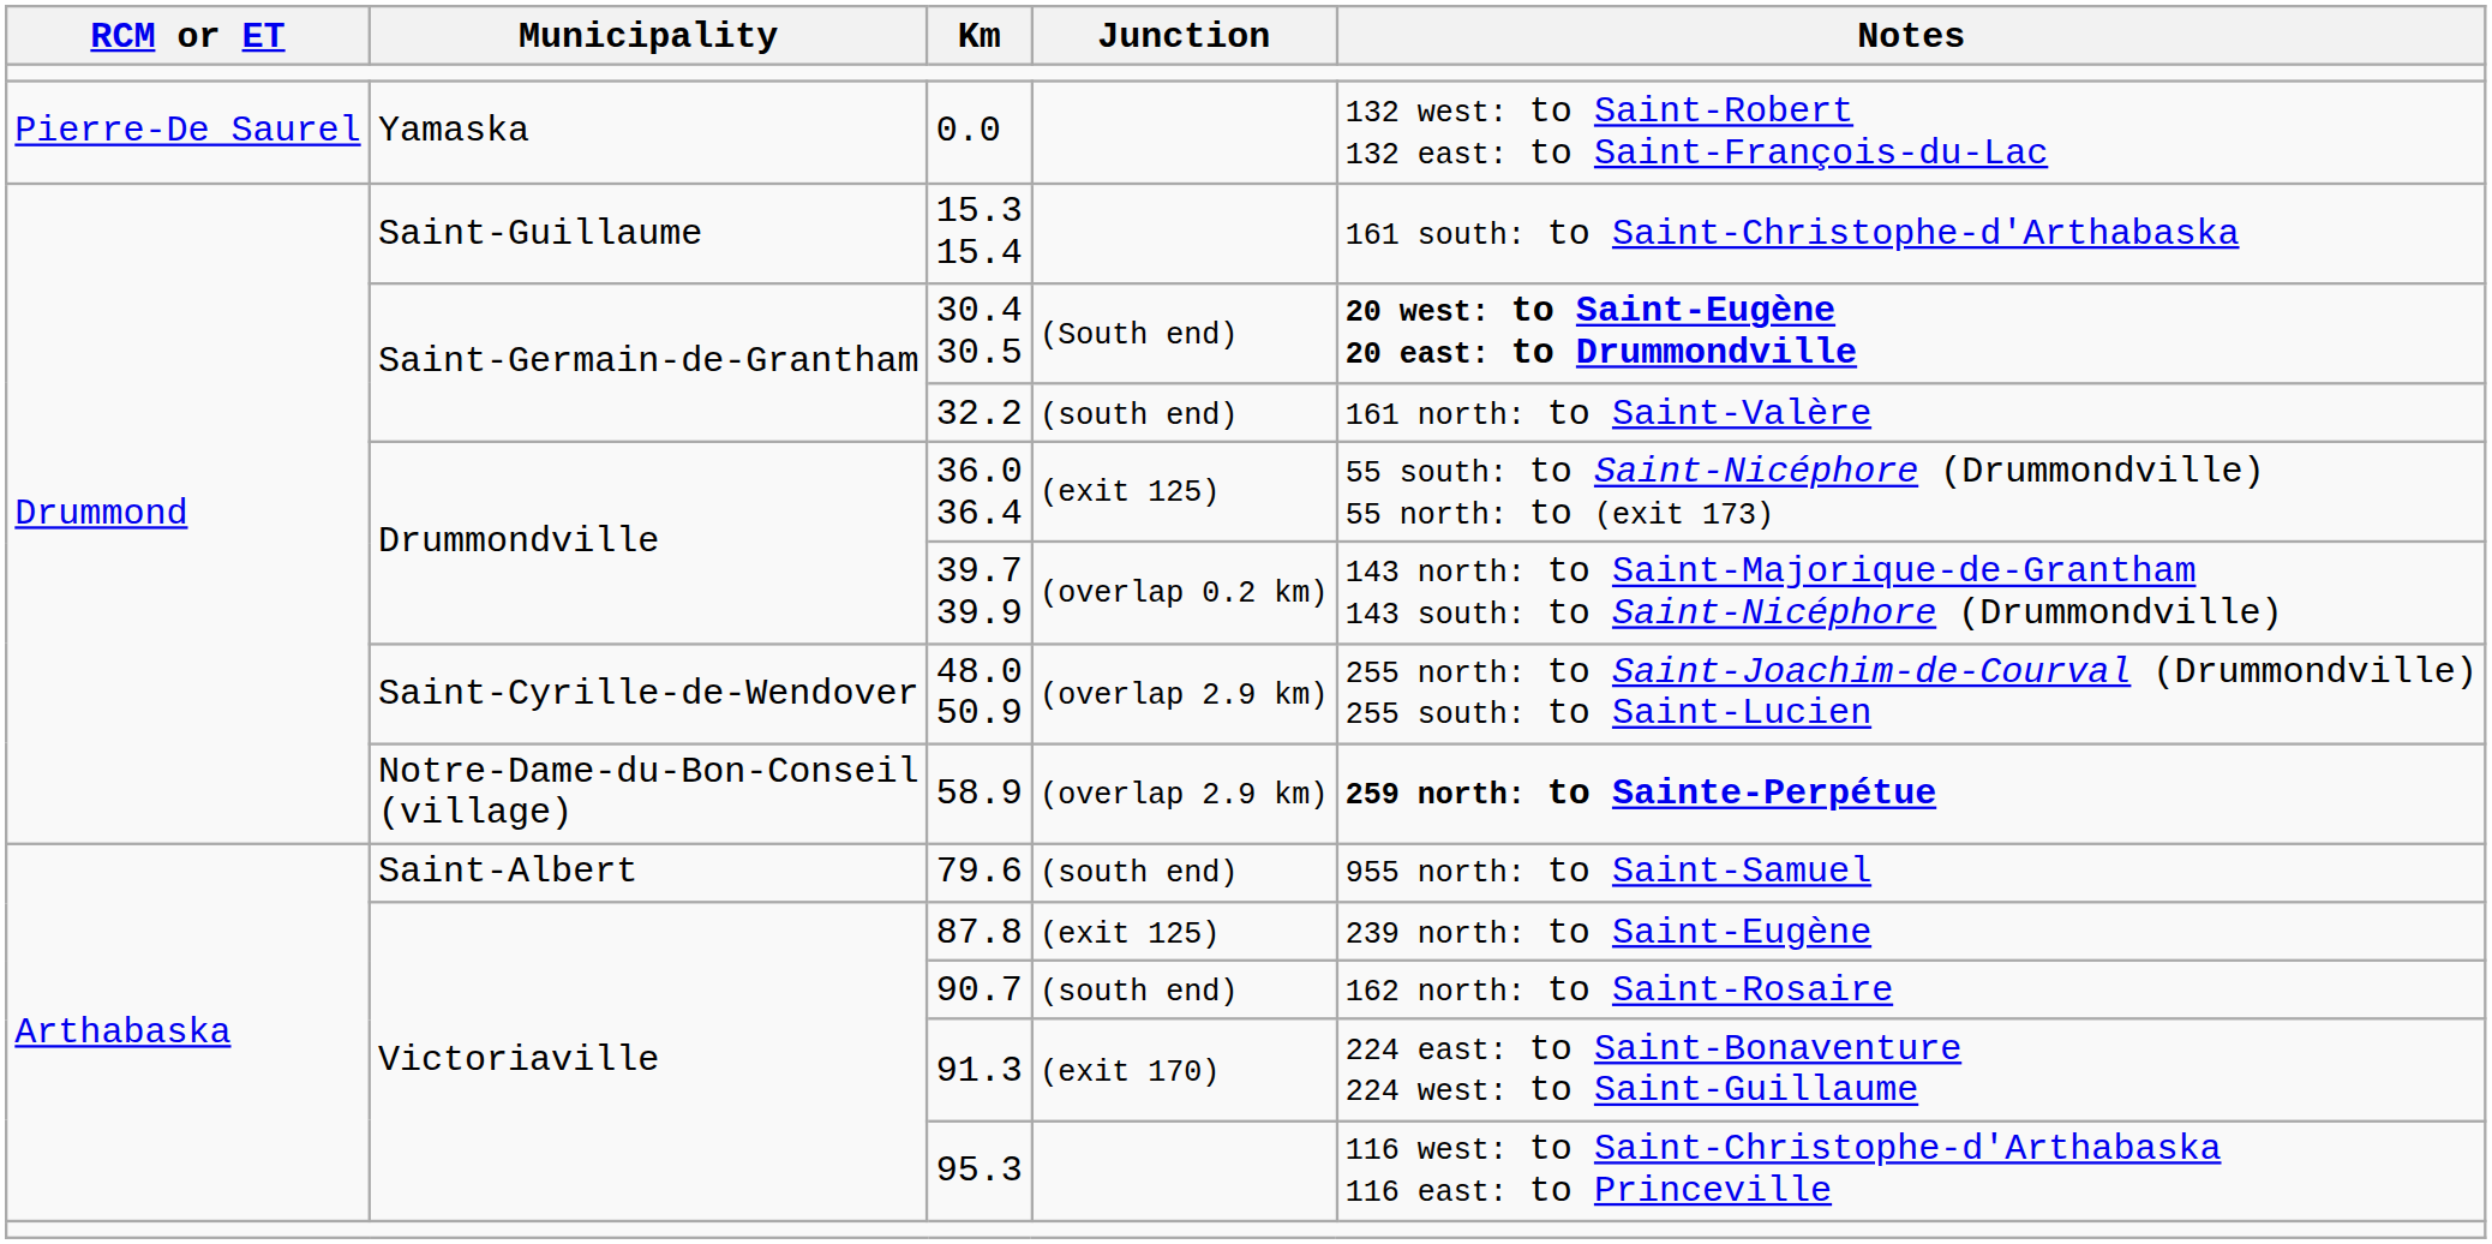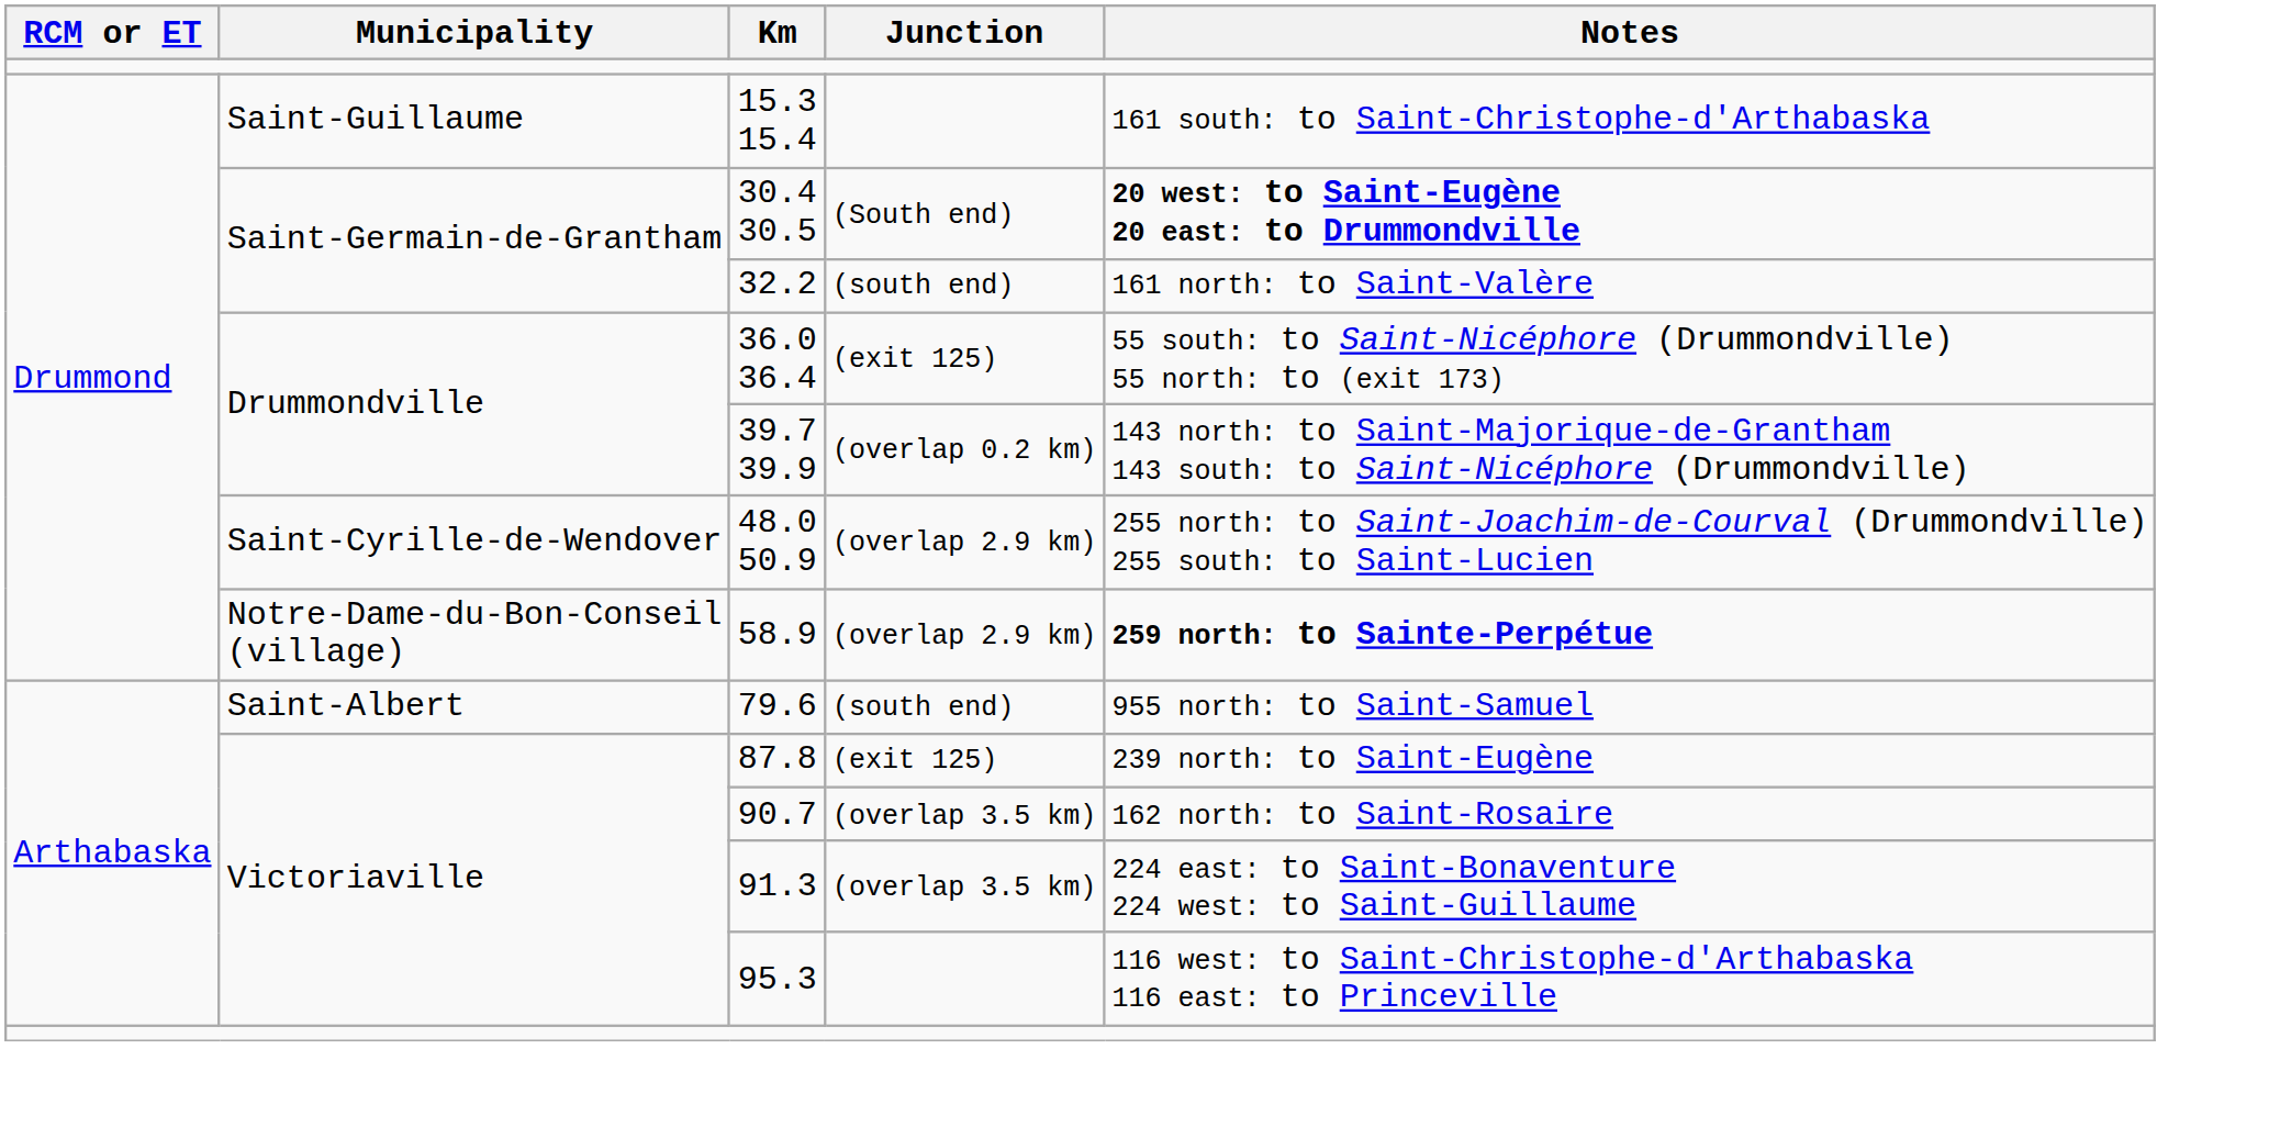- row: Pierre-De Saurel | Yamaska | 0.0 | 132 west: to Saint-Robert 132 east: to Saint-François-du-Lac
90.7 | Junction: (south end) -> (overlap 3.5 km)
91.3 | Junction: (exit 170) -> (overlap 3.5 km)
